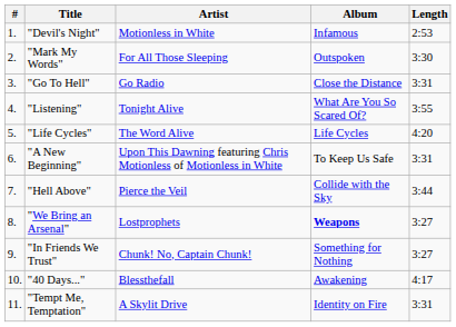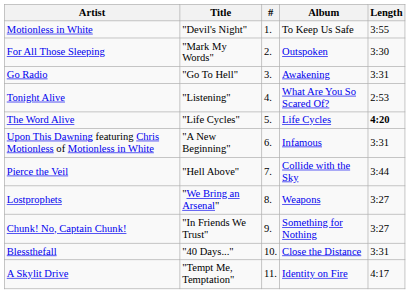columns swapped: # <-> Artist
"Devil's Night" | Album: Infamous -> To Keep Us Safe
"Devil's Night" | Length: 2:53 -> 3:55
"Go To Hell" | Album: Close the Distance -> Awakening
"Listening" | Length: 3:55 -> 2:53
"Life Cycles" | Length: normal -> bold
"A New Beginning" | Album: To Keep Us Safe -> Infamous
"We Bring an Arsenal" | Album: bold -> normal
"40 Days..." | Album: Awakening -> Close the Distance
"40 Days..." | Length: 4:17 -> 3:31
"Tempt Me, Temptation" | Length: 3:31 -> 4:17
